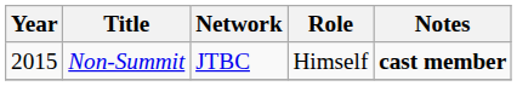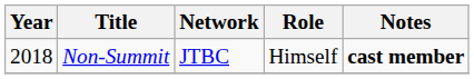Non-Summit | Year: 2015 -> 2018
